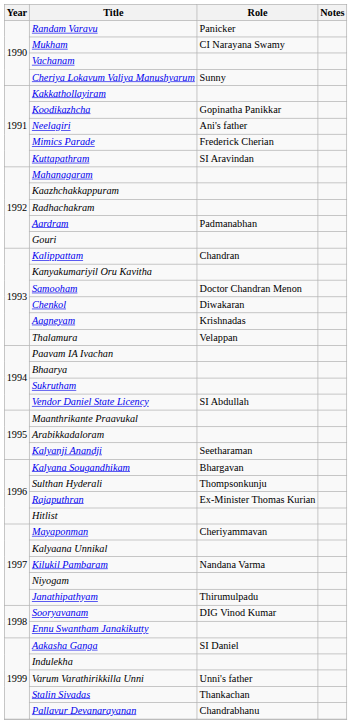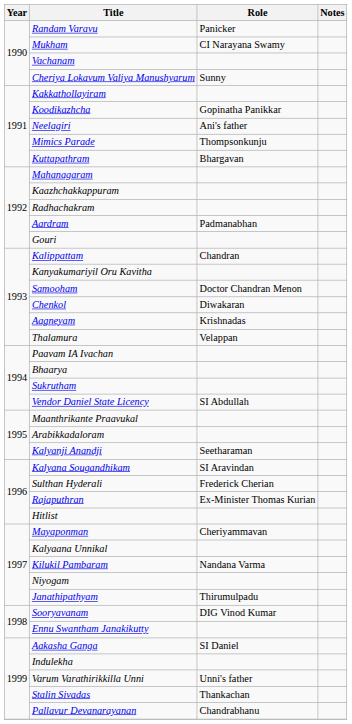Mimics Parade | Role: Frederick Cherian -> Thompsonkunju
Kuttapathram | Role: SI Aravindan -> Bhargavan
Kalyana Sougandhikam | Role: Bhargavan -> SI Aravindan
Sulthan Hyderali | Role: Thompsonkunju -> Frederick Cherian
